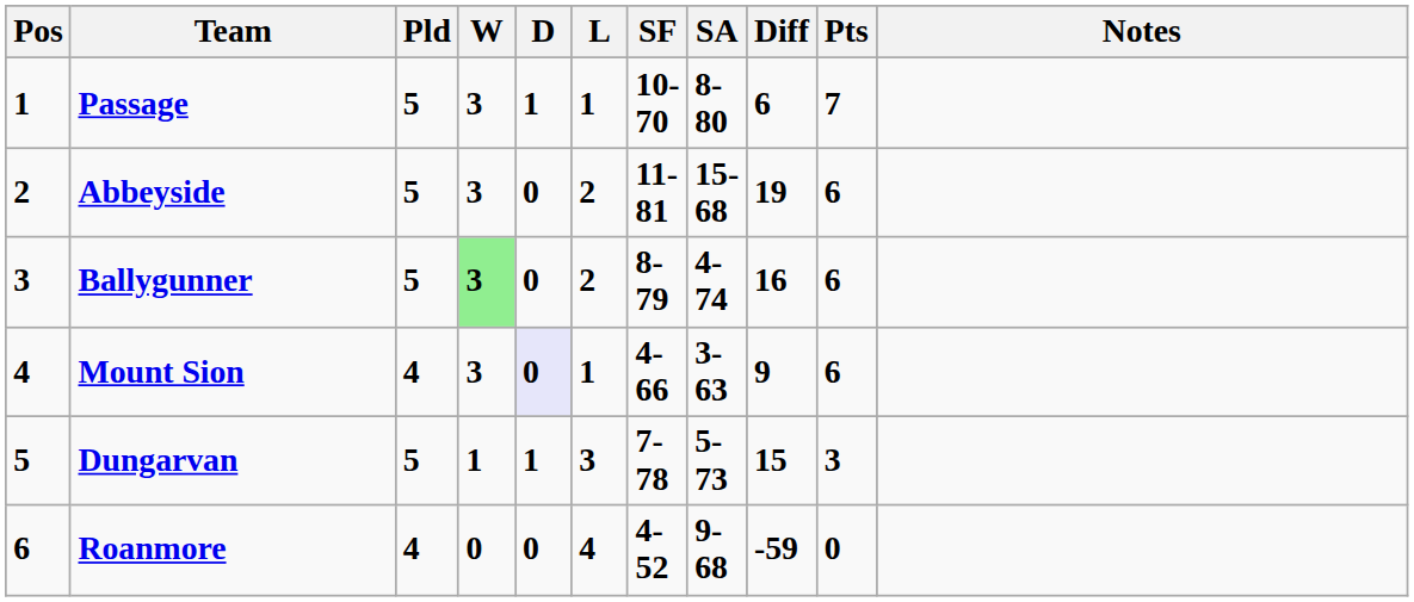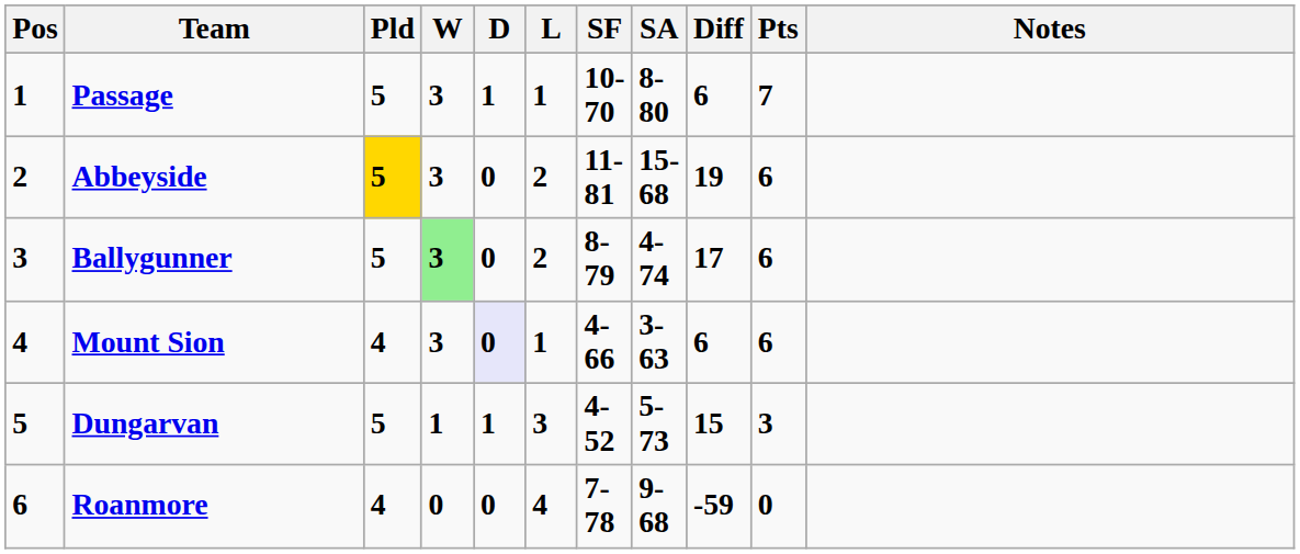Abbeyside | Pld: no background -> gold background
Ballygunner | Diff: 16 -> 17
Mount Sion | Diff: 9 -> 6
Dungarvan | SF: 7-78 -> 4-52
Roanmore | SF: 4-52 -> 7-78
